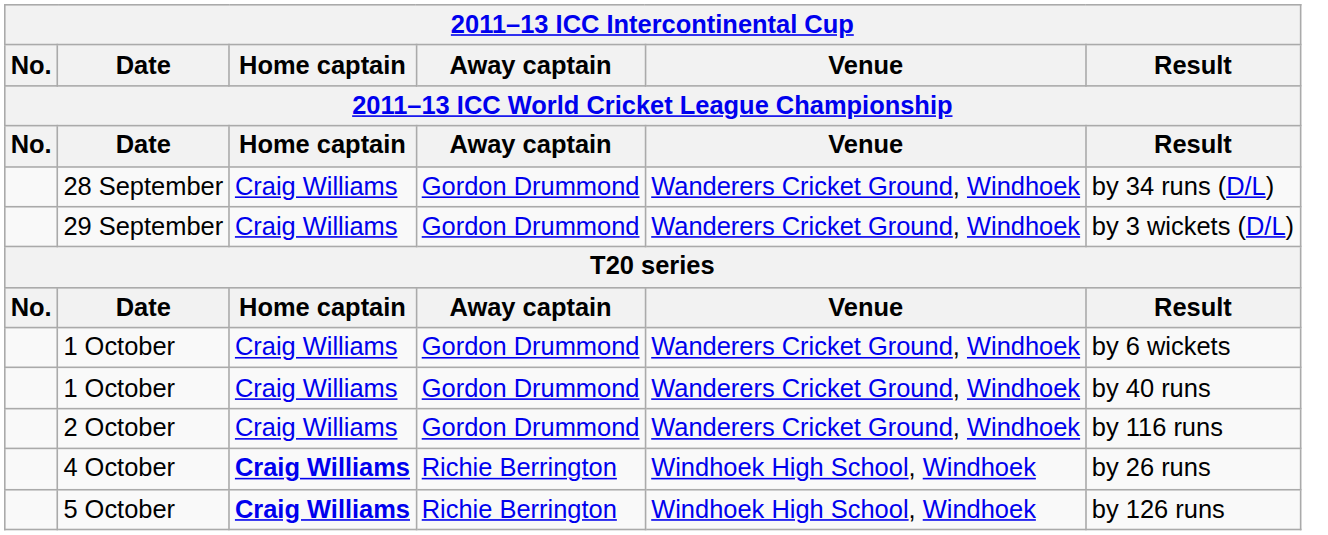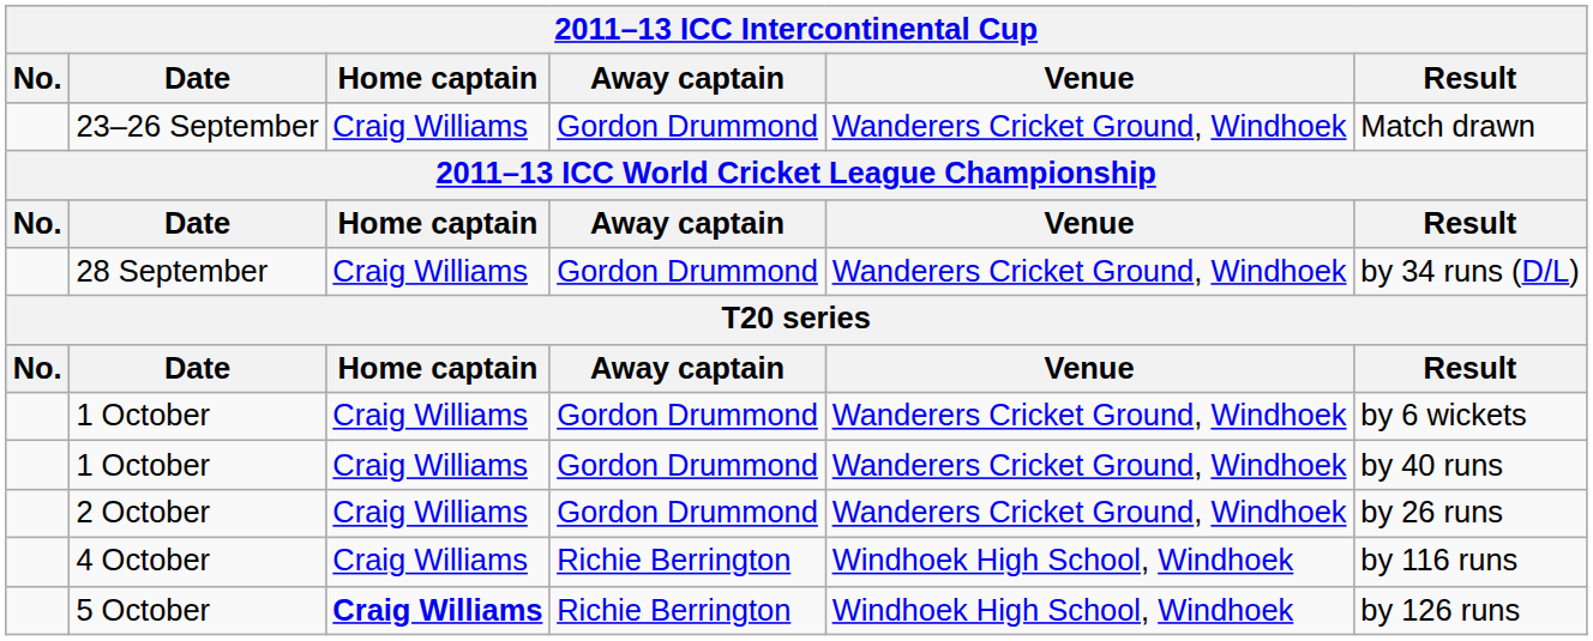+ row: 23–26 September | Craig Williams | Gordon Drummond | Wanderers Cricket Ground, Windhoek | Match drawn
- row: 29 September | Craig Williams | Gordon Drummond | Wanderers Cricket Ground, Windhoek | by 3 wickets (D/L)
2 October | Result: by 116 runs -> by 26 runs
4 October | Home captain: bold -> normal
4 October | Result: by 26 runs -> by 116 runs
